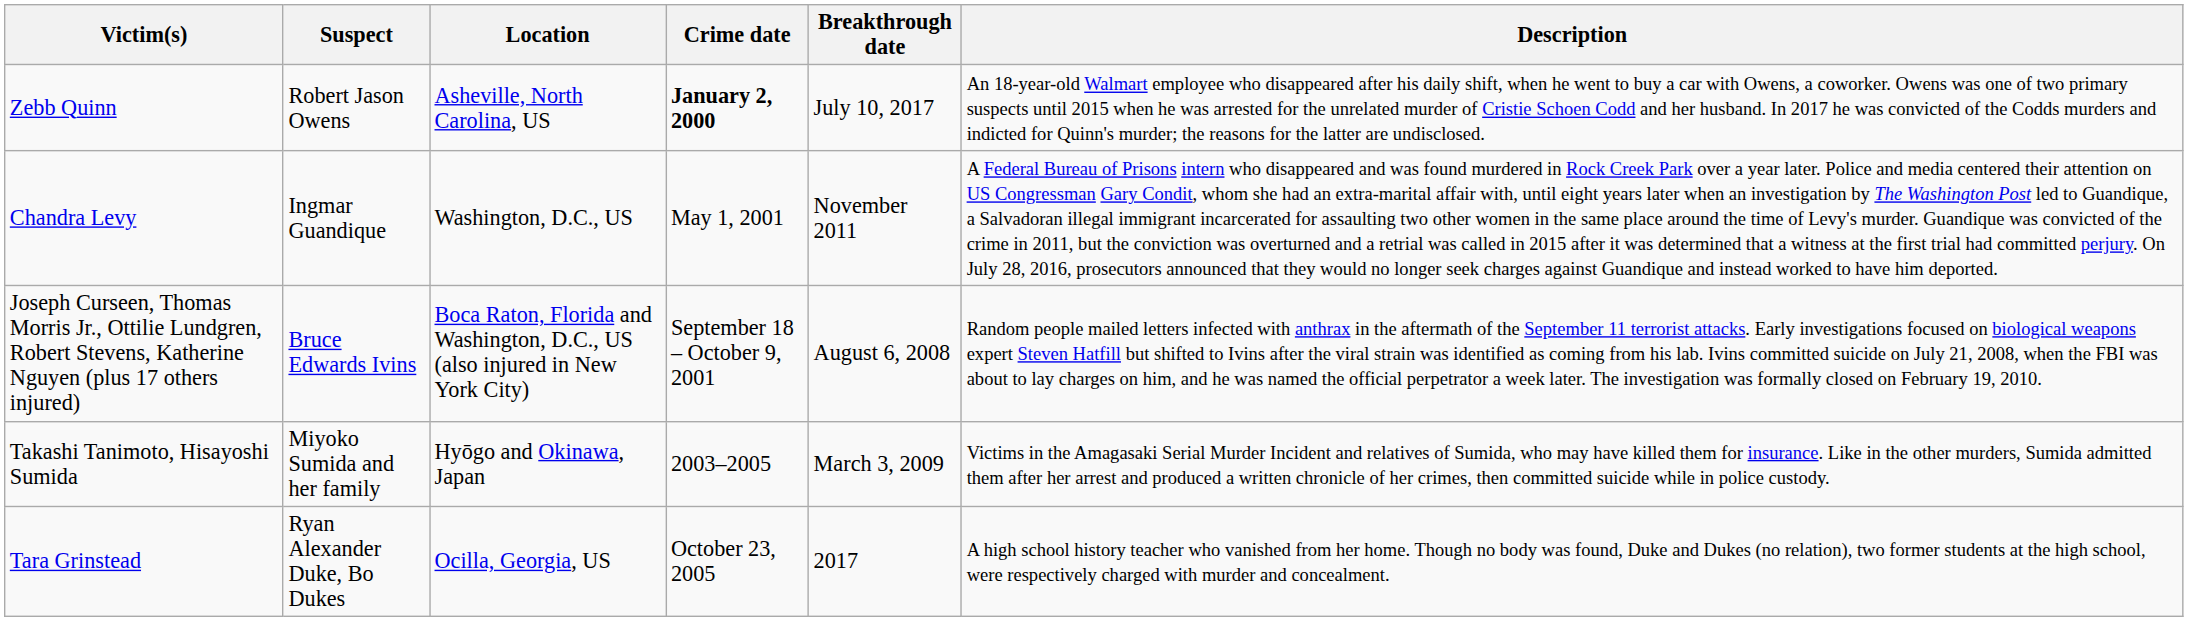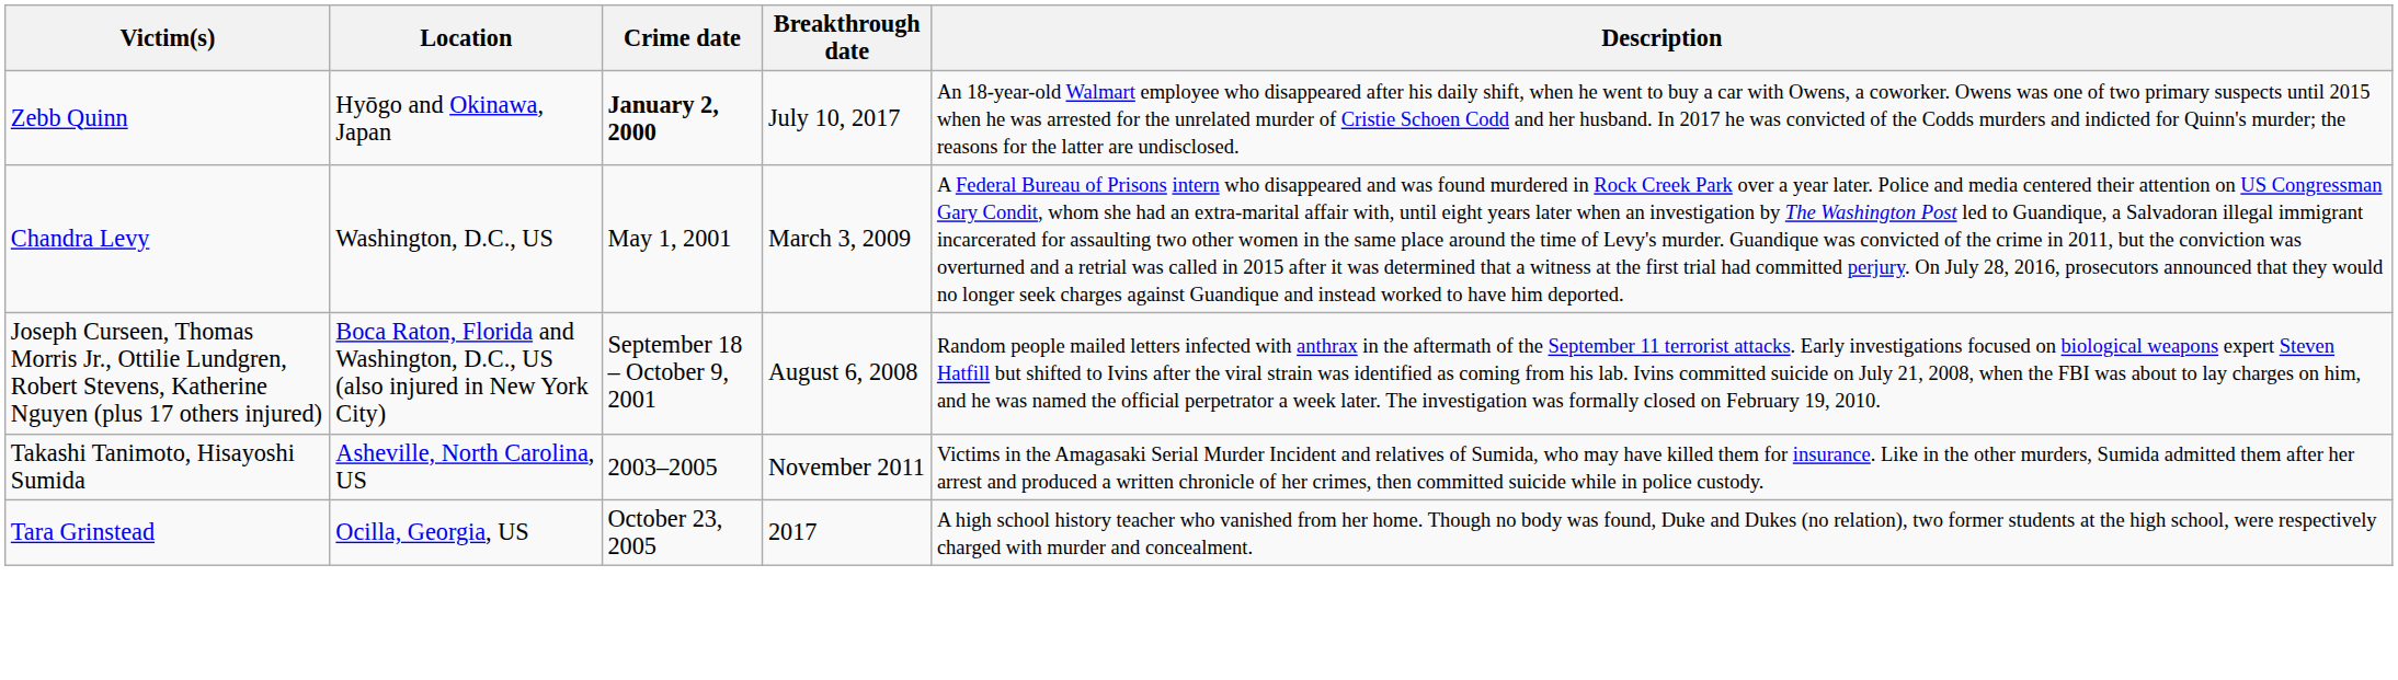- column: Suspect | Robert Jason Owens | Ingmar Guandique | Bruce Edwards Ivins | Miyoko Sumida and her family | Ryan Alexander Duke, Bo Dukes
Zebb Quinn | Location: Asheville, North Carolina, US -> Hyōgo and Okinawa, Japan
Chandra Levy | Breakthrough date: November 2011 -> March 3, 2009
Takashi Tanimoto, Hisayoshi Sumida | Location: Hyōgo and Okinawa, Japan -> Asheville, North Carolina, US
Takashi Tanimoto, Hisayoshi Sumida | Breakthrough date: March 3, 2009 -> November 2011
